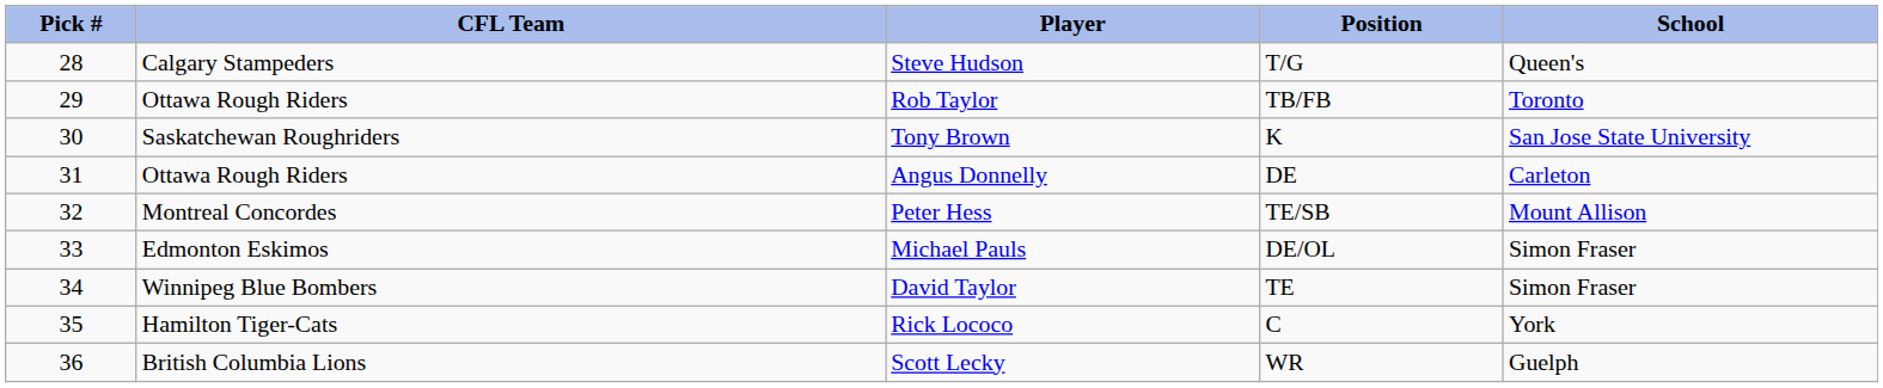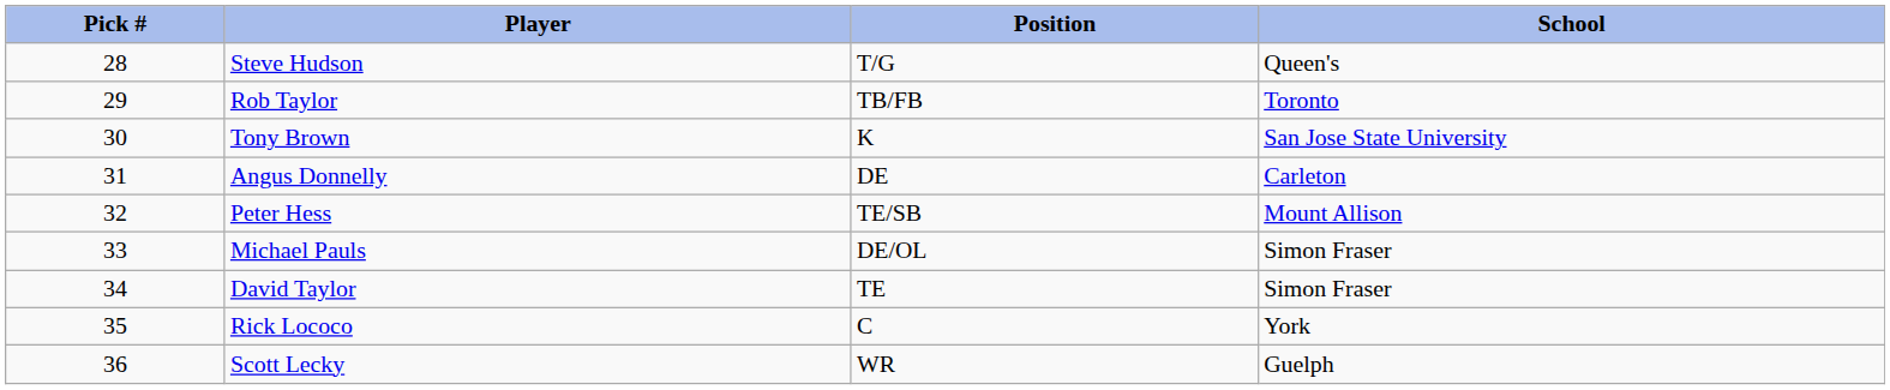- column: CFL Team | Calgary Stampeders | Ottawa Rough Riders | Saskatchewan Roughriders | Ottawa Rough Riders | Montreal Concordes | Edmonton Eskimos | Winnipeg Blue Bombers | Hamilton Tiger-Cats | British Columbia Lions
